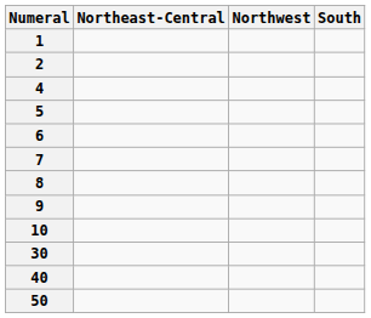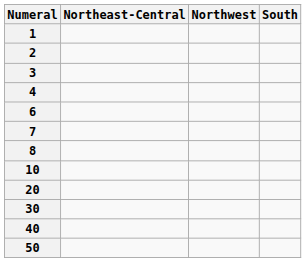+ row: 3
- row: 5
- row: 9
+ row: 20
